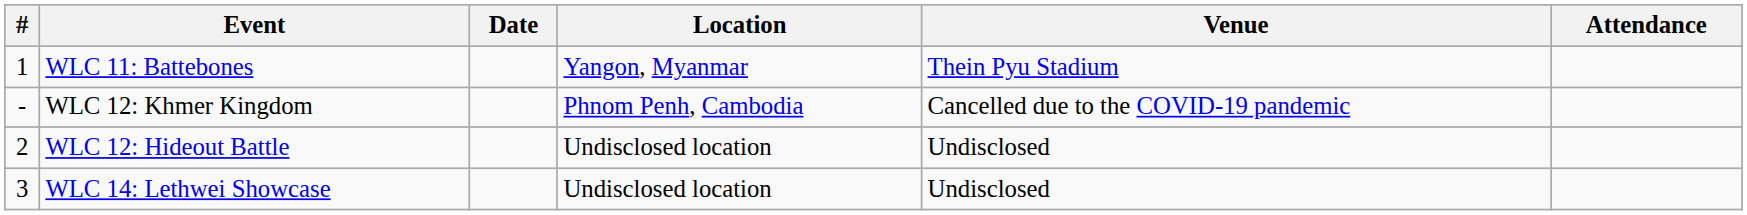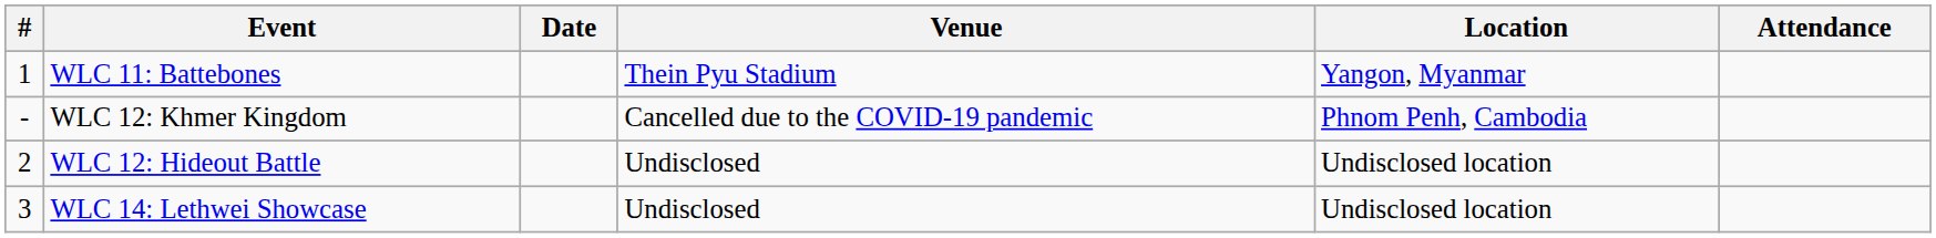columns swapped: Venue <-> Location
